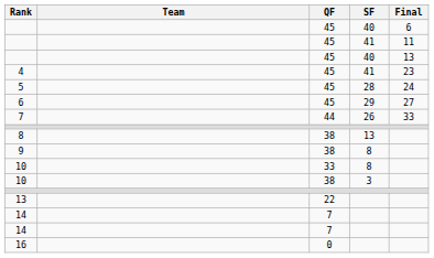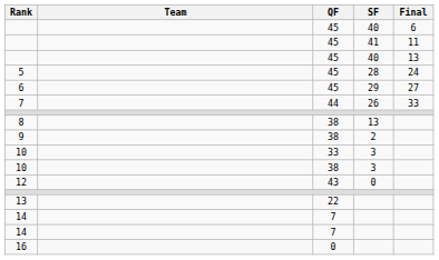- row: 4 | 45 | 41 | 23
9 | SF: 8 -> 2
10 / 33 | SF: 8 -> 3
+ row: 12 | 43 | 0
